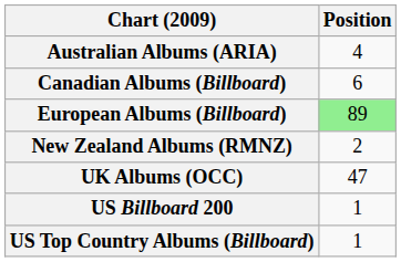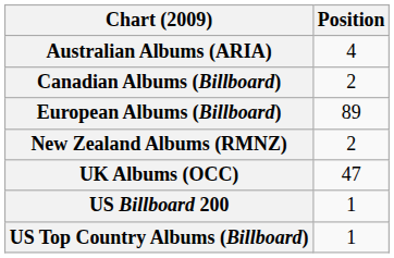Canadian Albums (Billboard) | Position: 6 -> 2
European Albums (Billboard) | Position: lightgreen background -> no background
